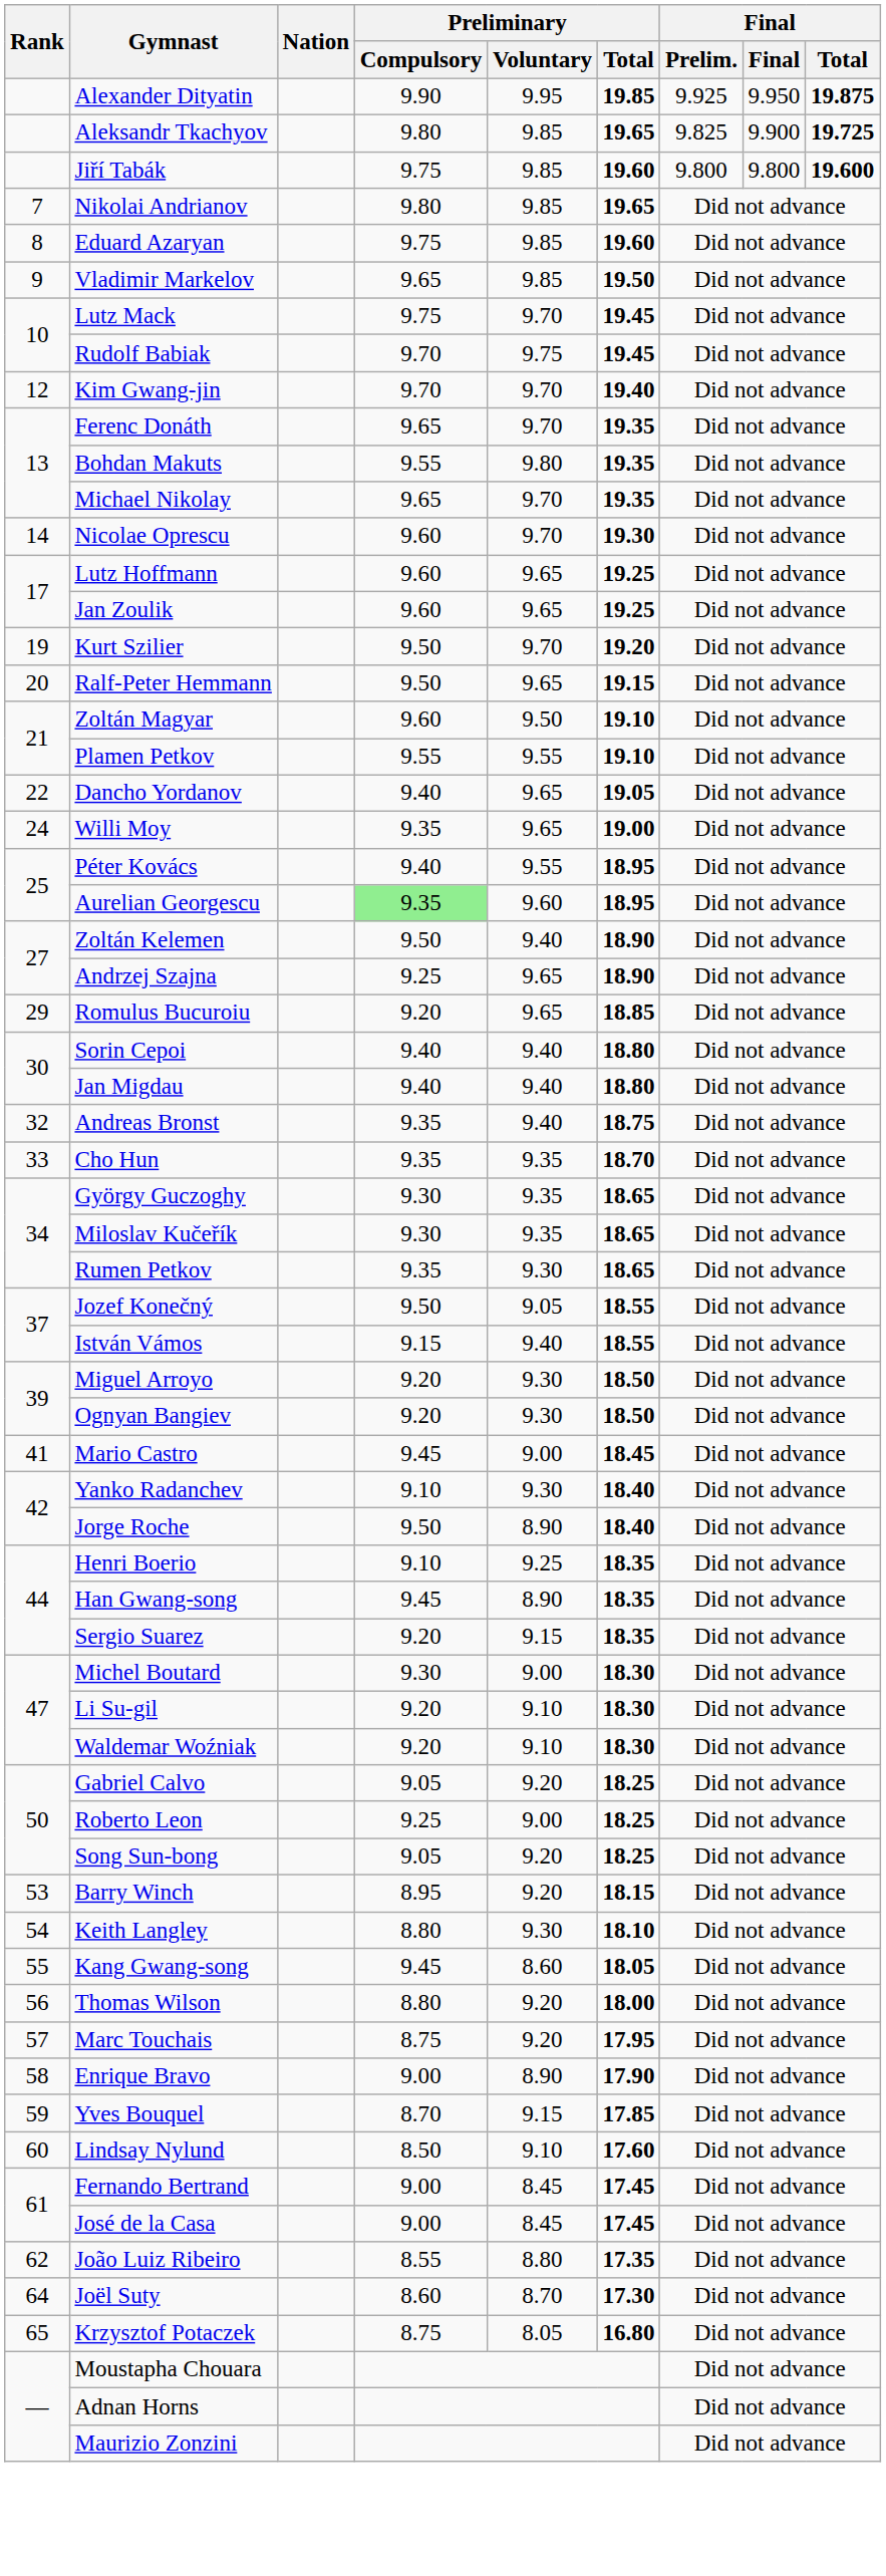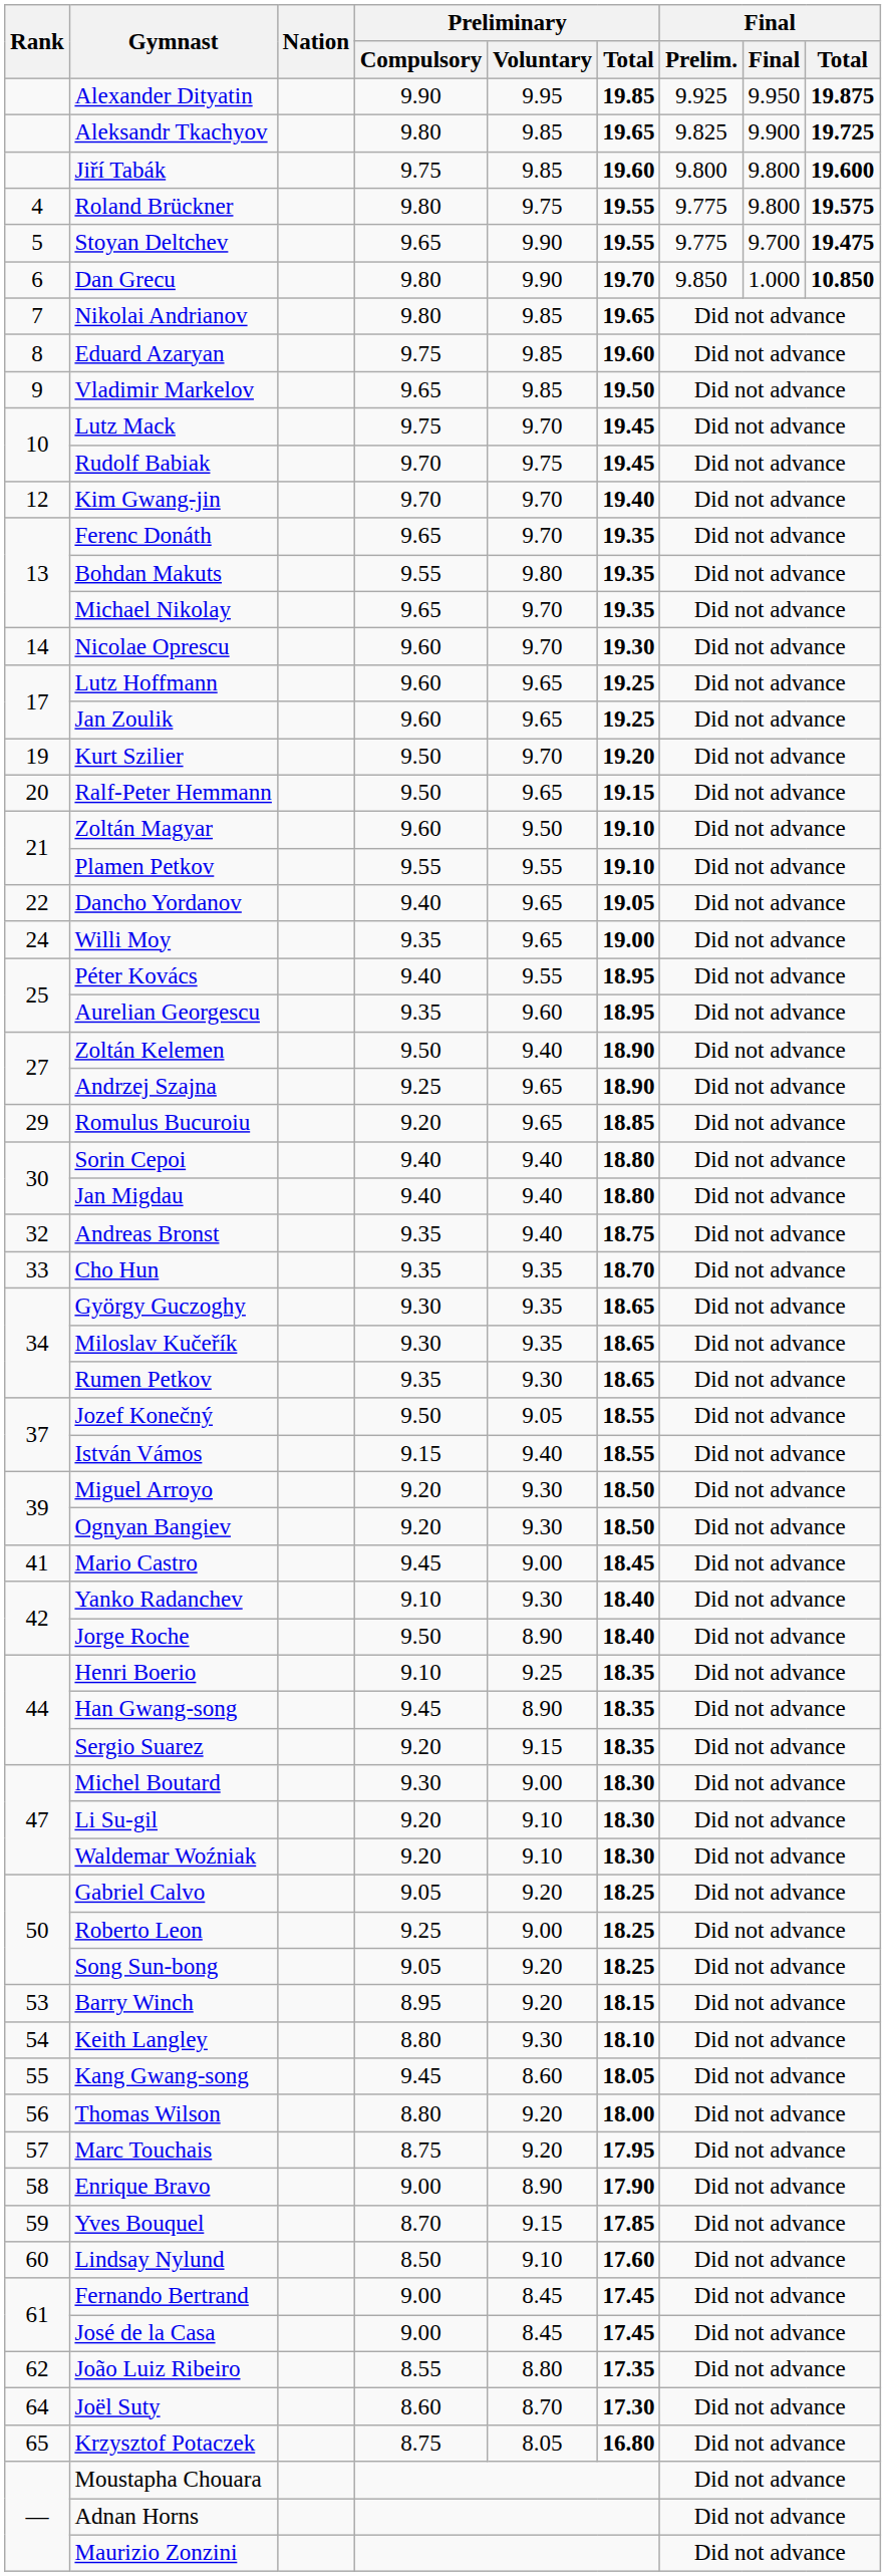+ row: 4 | Roland Brückner | 9.80 | 9.75 | 19.55 | 9.775 | 9.800 | 19.575
+ row: 5 | Stoyan Deltchev | 9.65 | 9.90 | 19.55 | 9.775 | 9.700 | 19.475
+ row: 6 | Dan Grecu | 9.80 | 9.90 | 19.70 | 9.850 | 1.000 | 10.850
Aurelian Georgescu | Preliminary / Compulsory: lightgreen background -> no background
